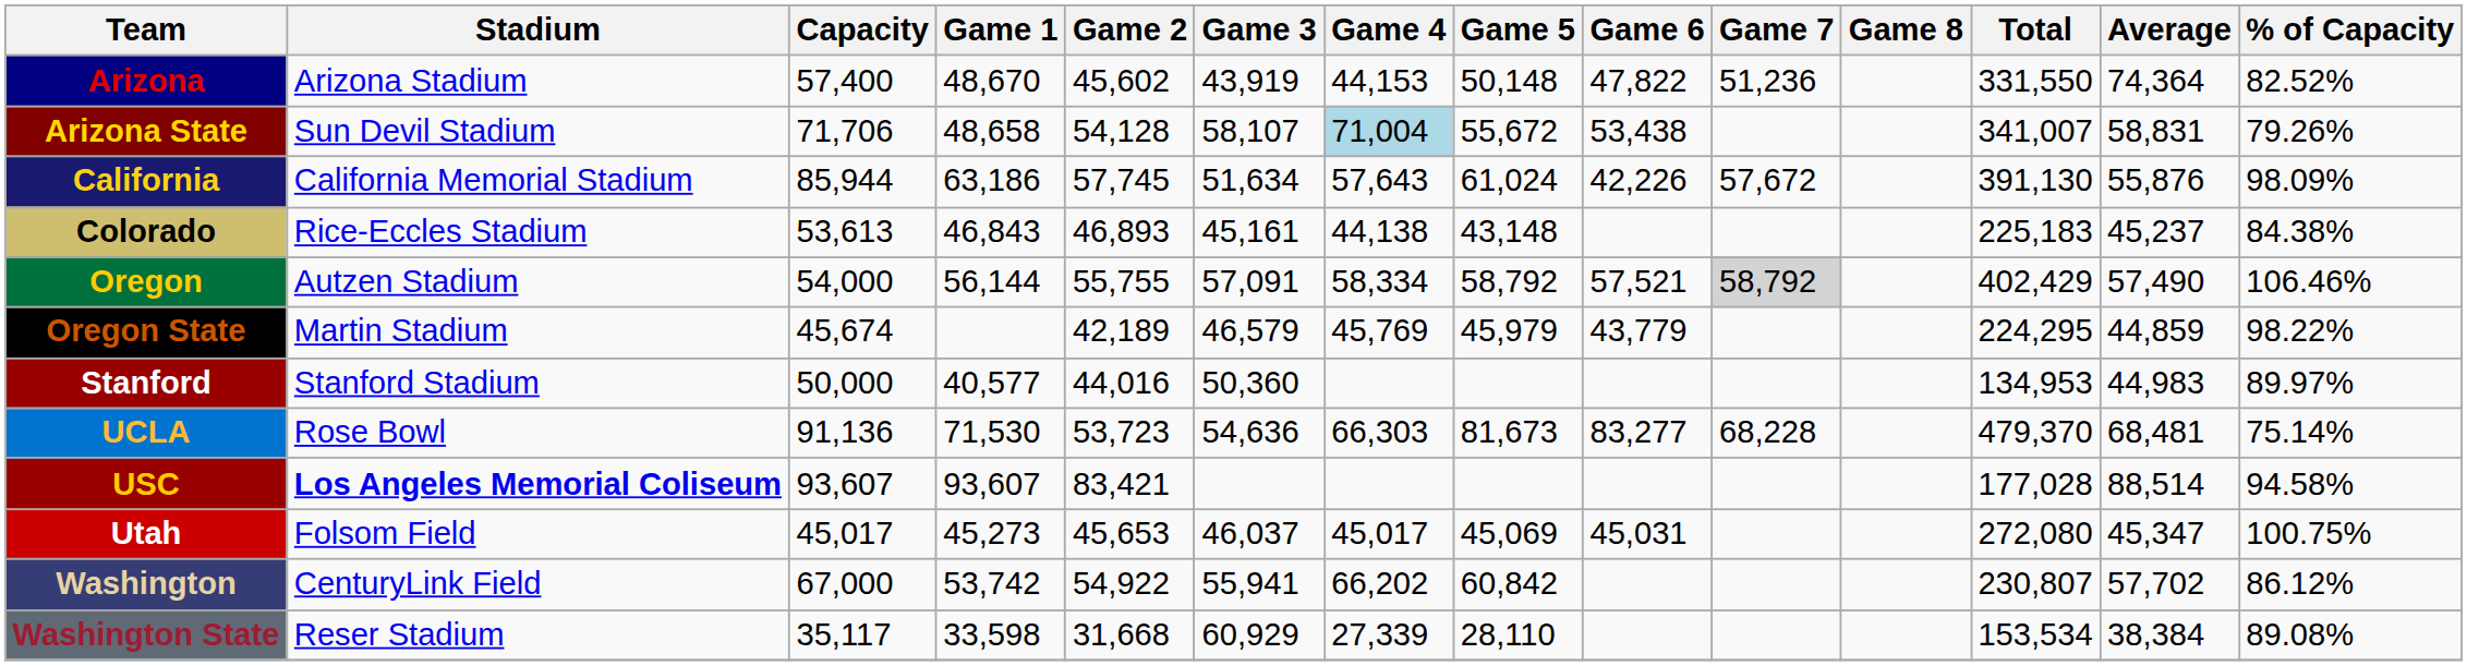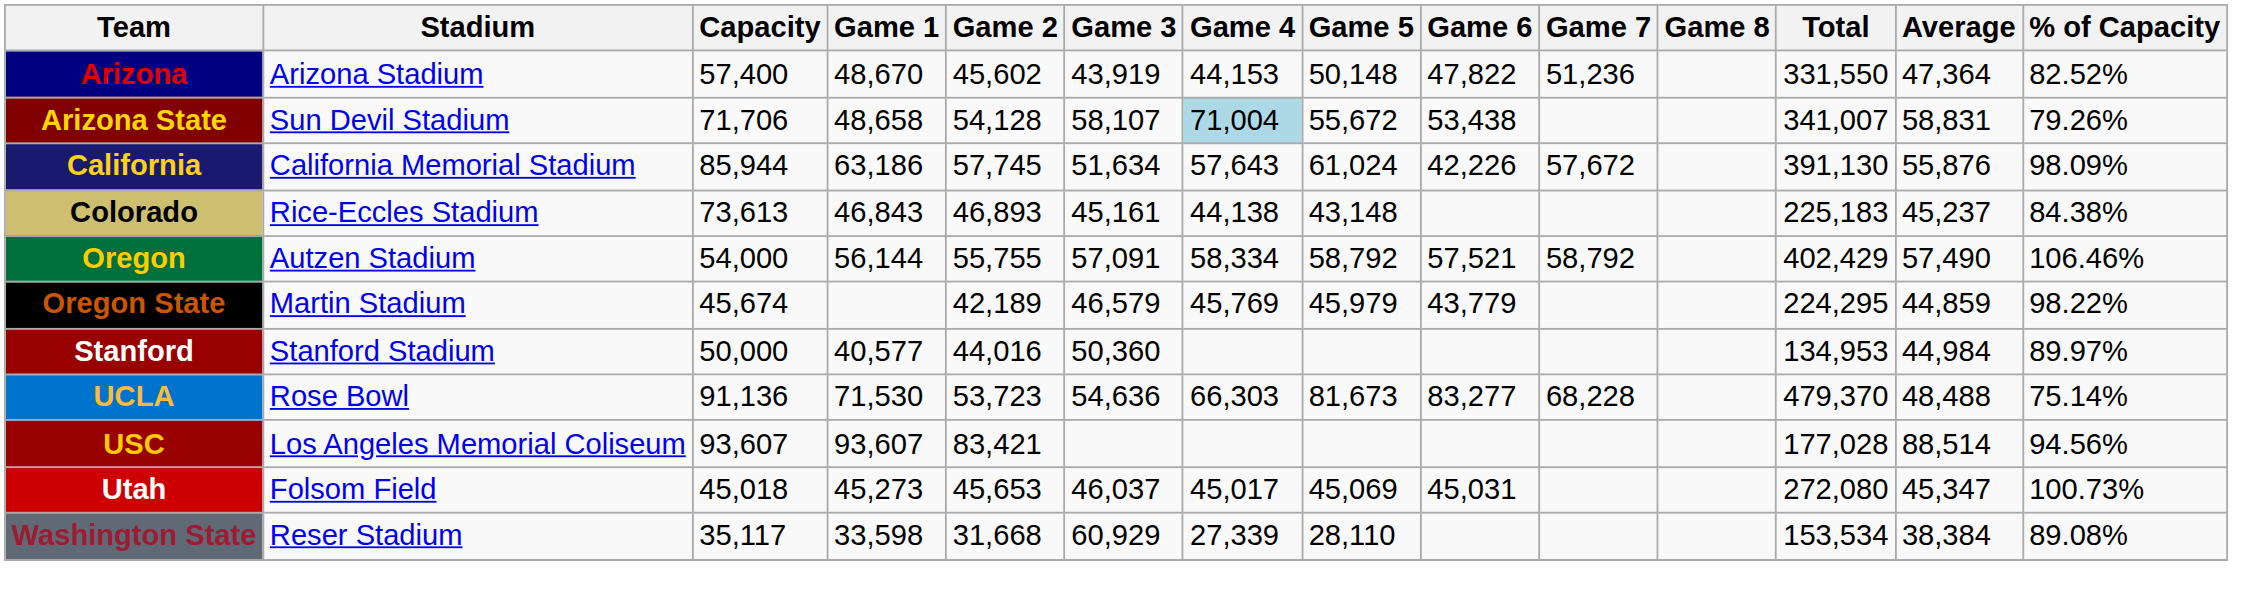Arizona | Average: 74,364 -> 47,364
Colorado | Capacity: 53,613 -> 73,613
Oregon | Game 7: lightgrey background -> no background
Stanford | Average: 44,983 -> 44,984
UCLA | Average: 68,481 -> 48,488
USC | Stadium: bold -> normal
USC | % of Capacity: 94.58% -> 94.56%
Utah | Capacity: 45,017 -> 45,018
Utah | % of Capacity: 100.75% -> 100.73%
- row: Washington | CenturyLink Field | 67,000 | 53,742 | 54,922 | 55,941 | 66,202 | 60,842 | 230,807 | 57,702 | 86.12%
